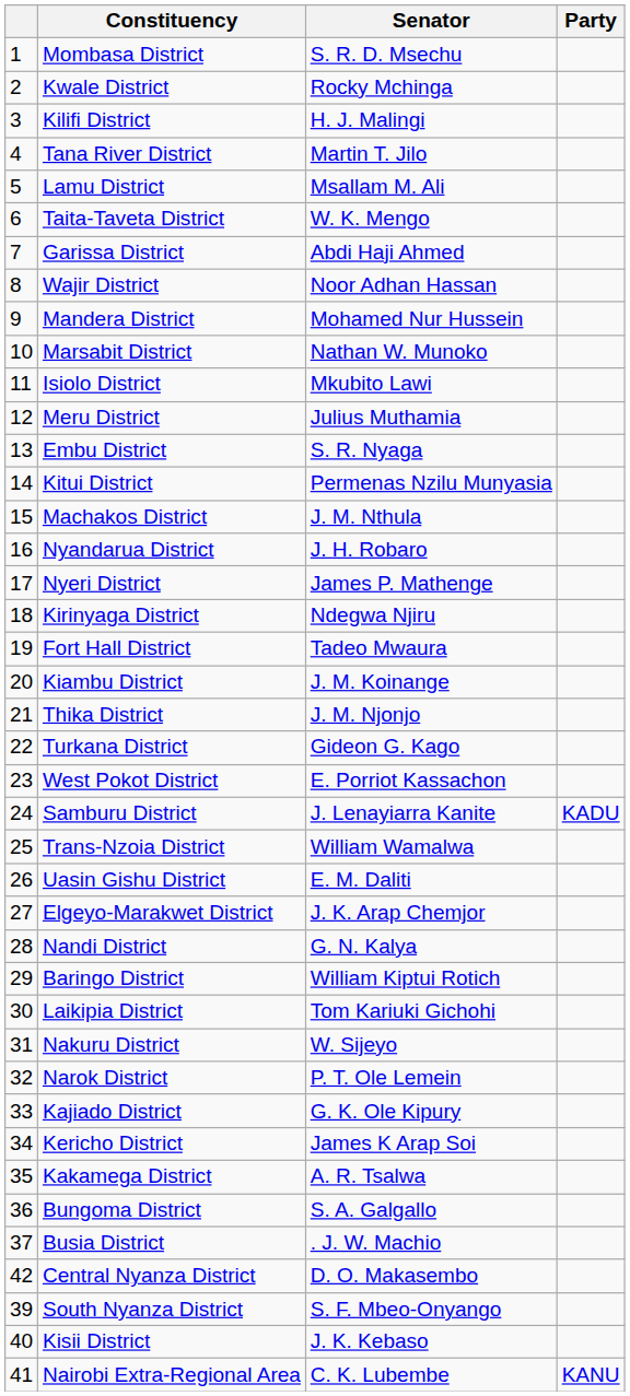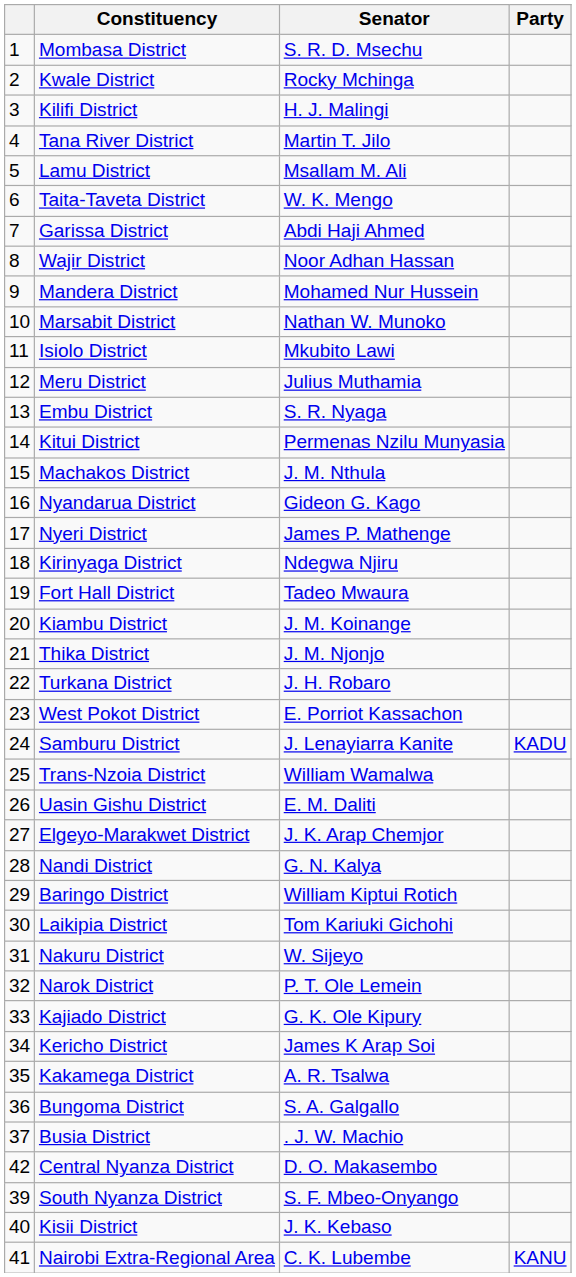Nyandarua District | Senator: J. H. Robaro -> Gideon G. Kago
Turkana District | Senator: Gideon G. Kago -> J. H. Robaro
